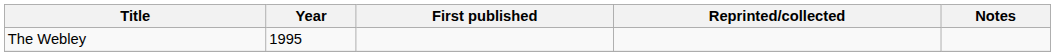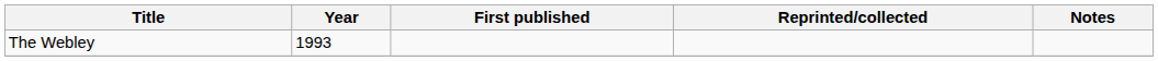The Webley | Year: 1995 -> 1993
